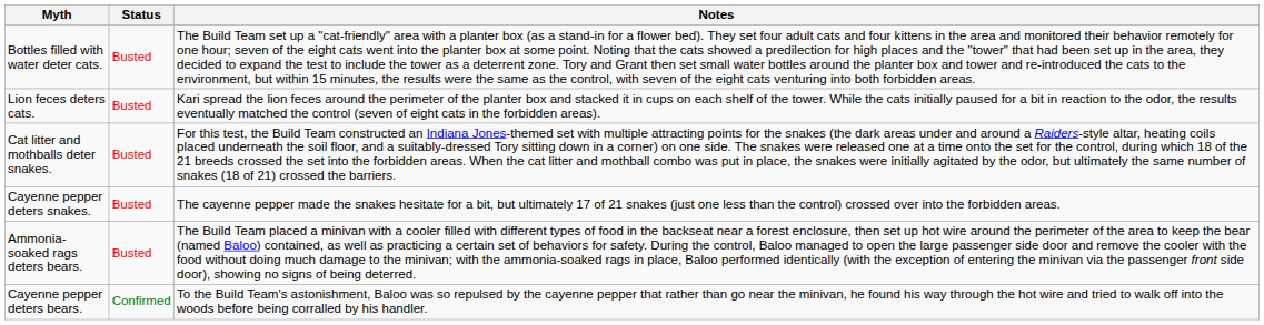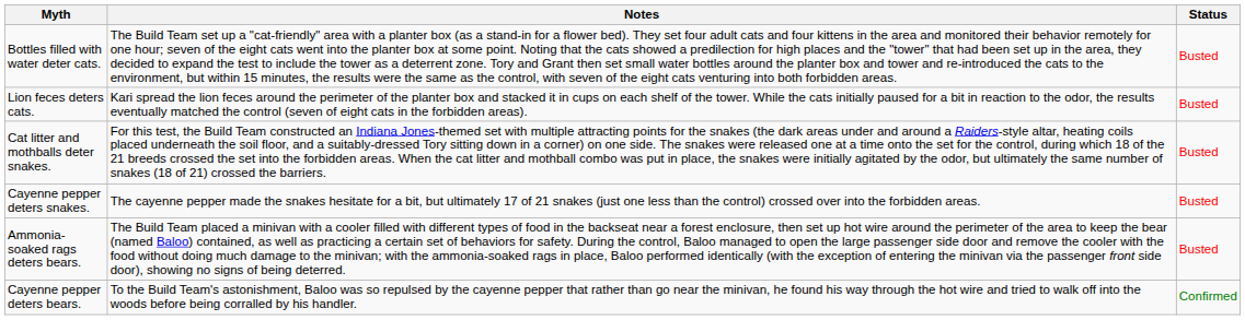columns swapped: Status <-> Notes
